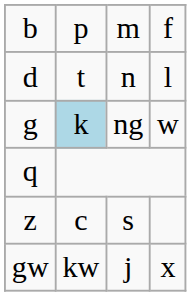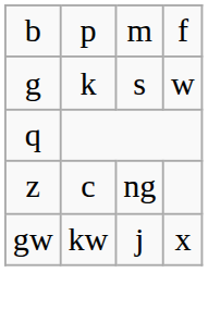- row: d | t | n | l
g | column 2: lightblue background -> no background
g | column 3: ng -> s
z | column 3: s -> ng
